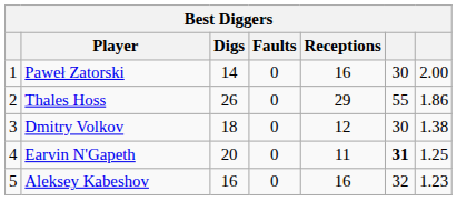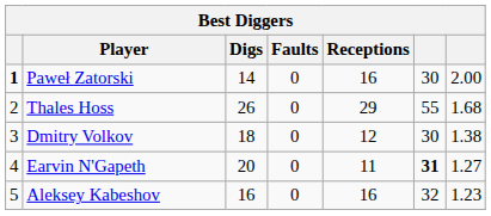Paweł Zatorski | column 1: normal -> bold
Thales Hoss | column 7: 1.86 -> 1.68
Earvin N'Gapeth | column 7: 1.25 -> 1.27
